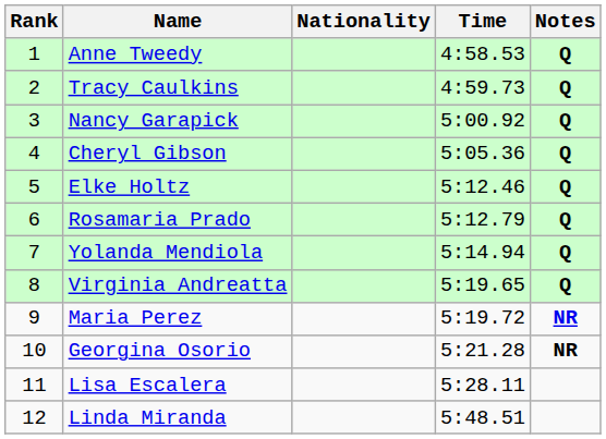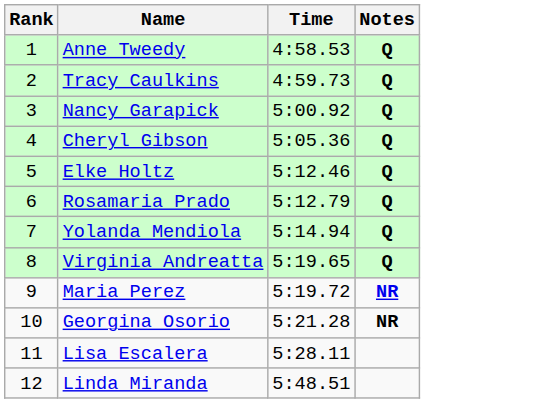- column: Nationality
